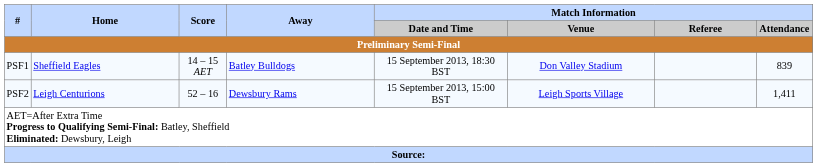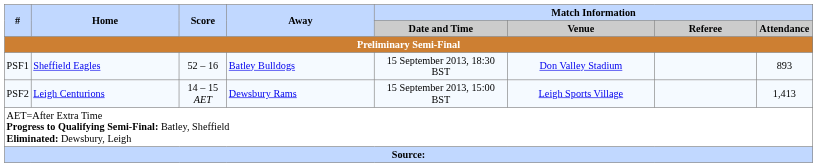PSF1 | Score: 14 – 15 AET -> 52 – 16
PSF1 | Match Information / Attendance: 839 -> 893
PSF2 | Score: 52 – 16 -> 14 – 15 AET
PSF2 | Match Information / Attendance: 1,411 -> 1,413
